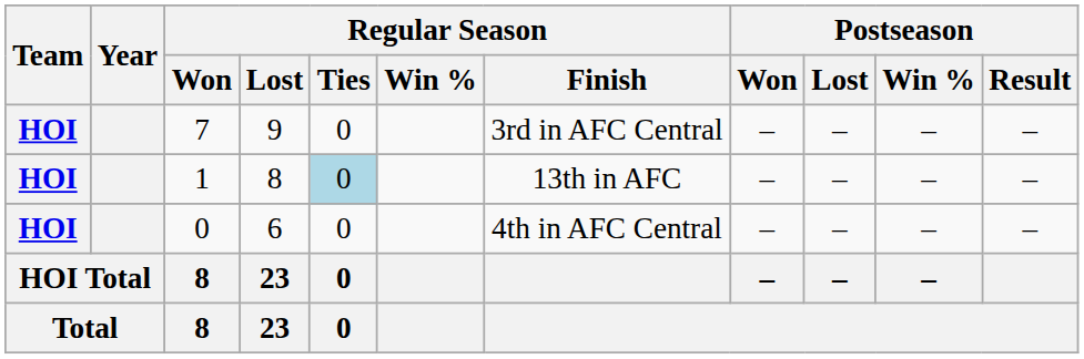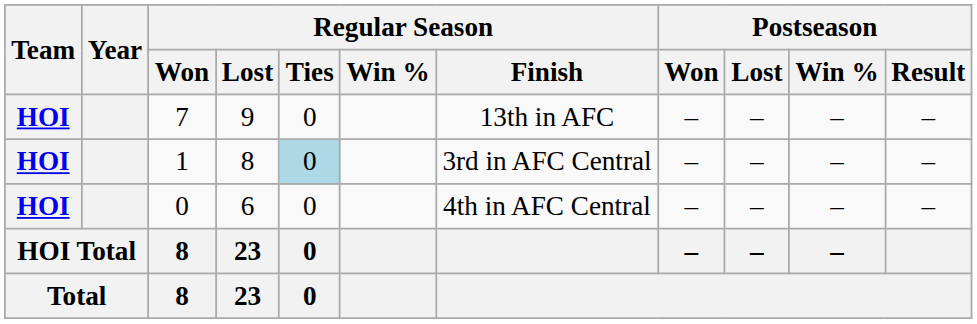7 | Regular Season / Finish: 3rd in AFC Central -> 13th in AFC
1 | Regular Season / Finish: 13th in AFC -> 3rd in AFC Central
